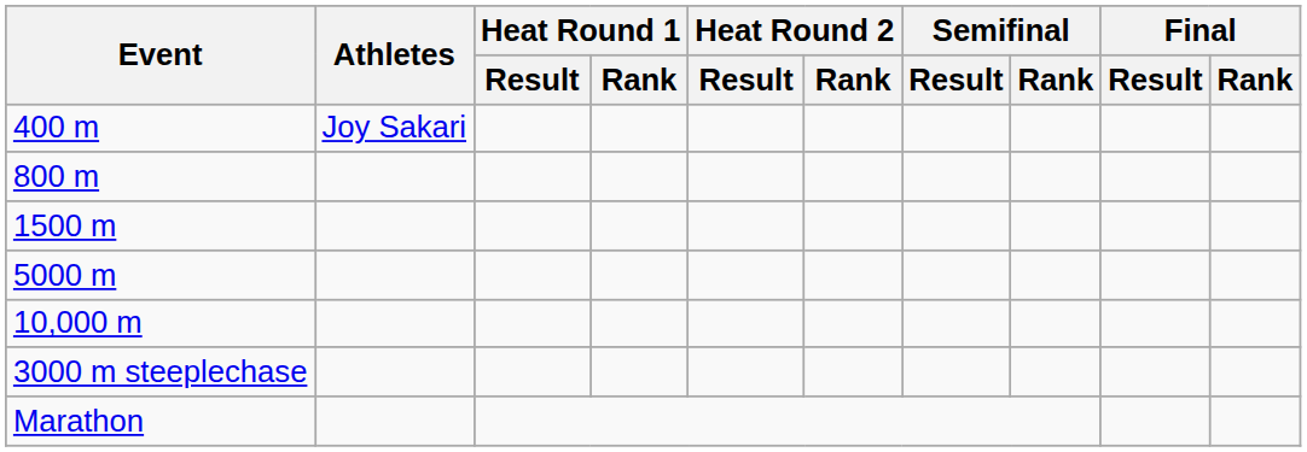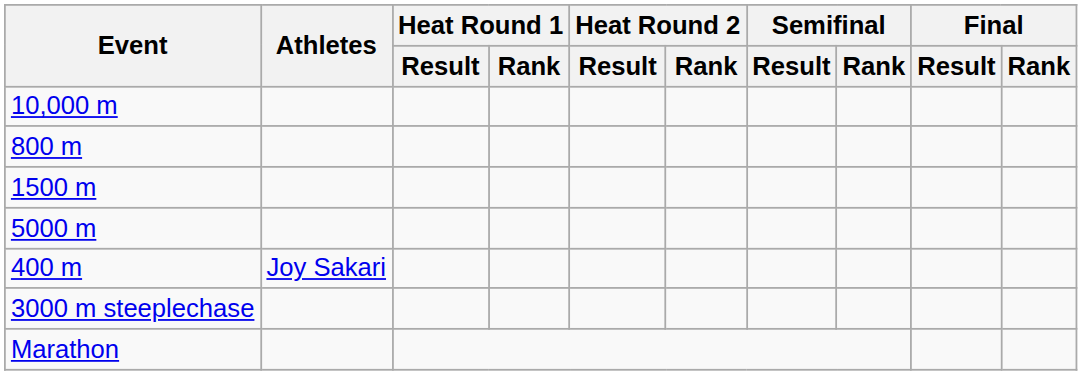rows swapped: 400 m <-> 10,000 m
